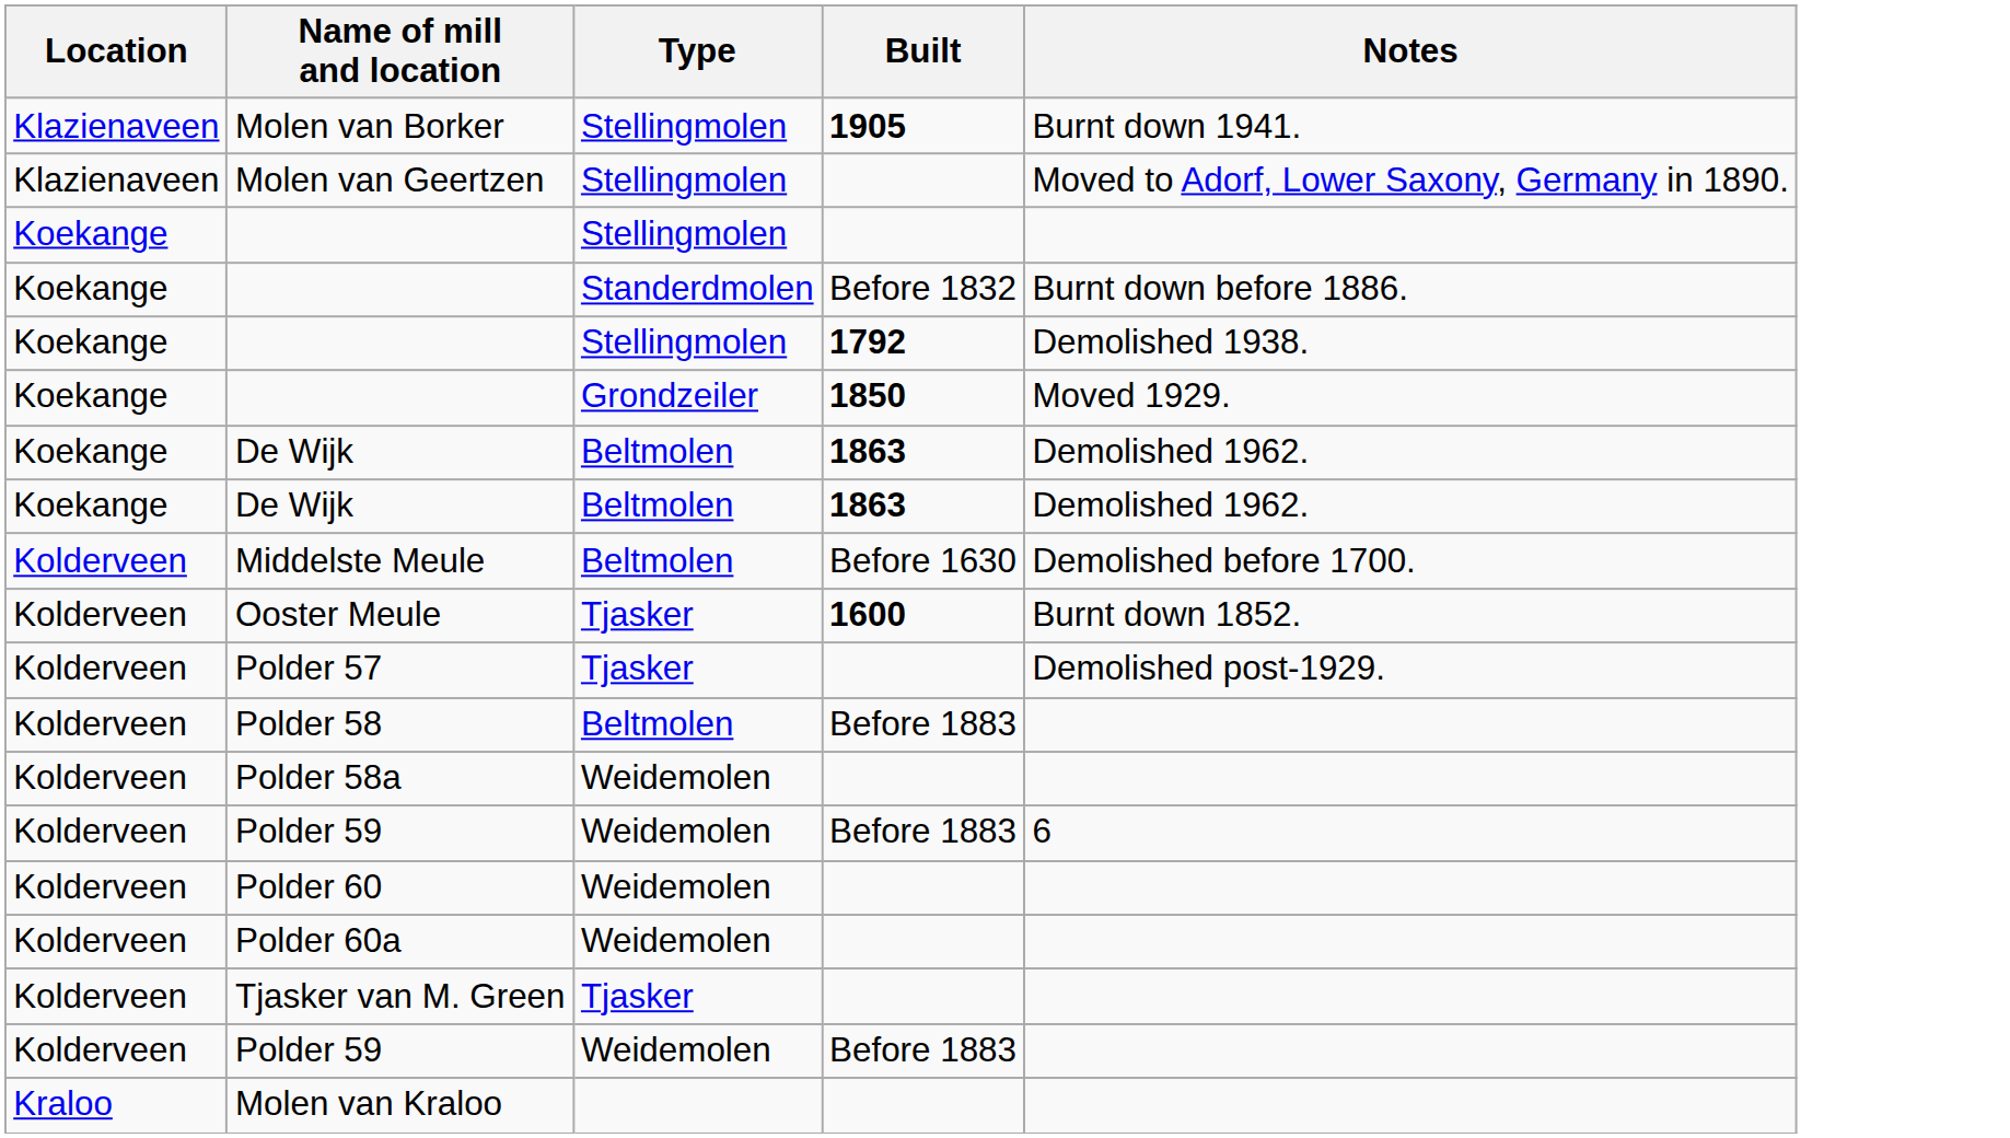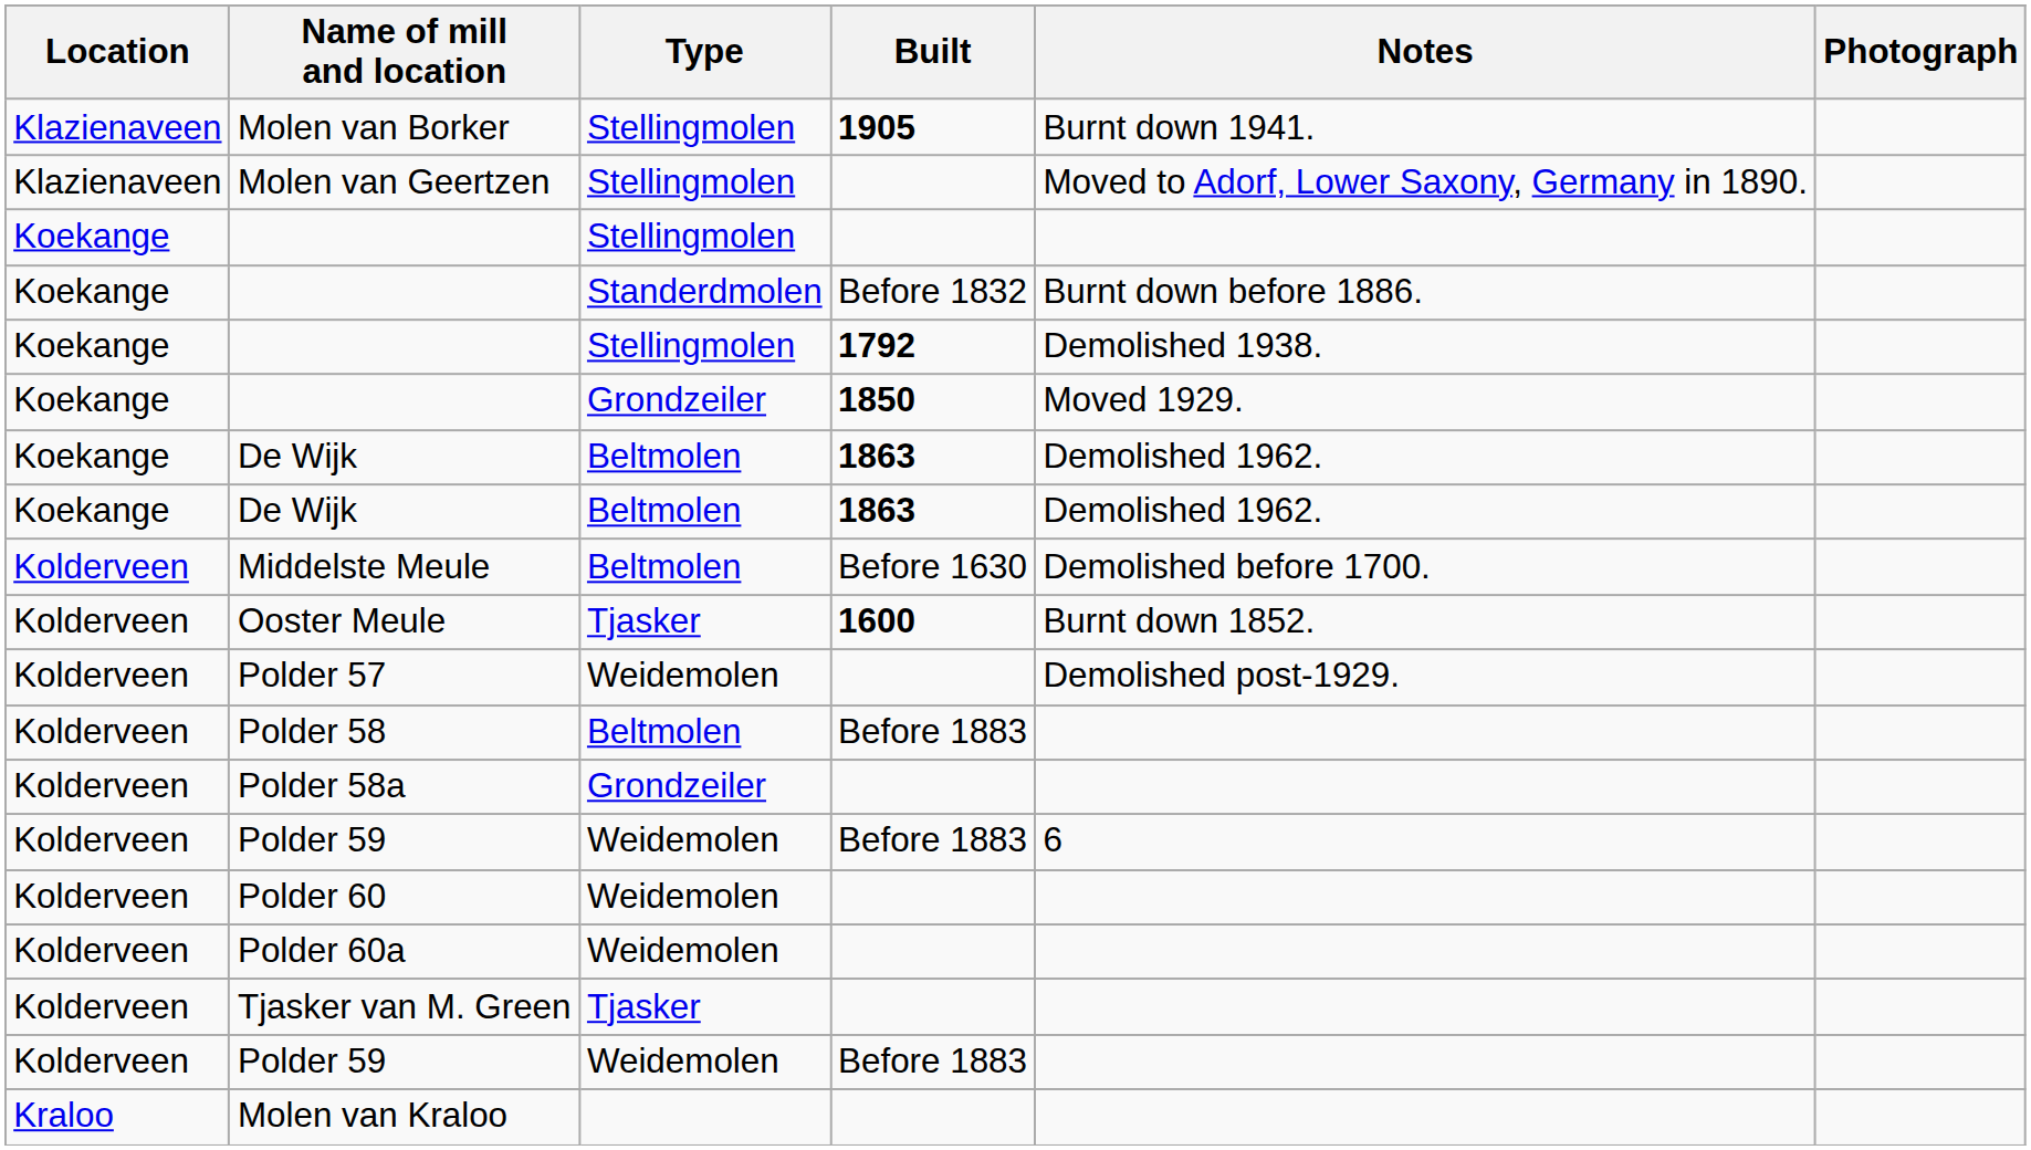+ column: Photograph
Polder 57 | Type: Tjasker -> Weidemolen
Polder 58a | Type: Weidemolen -> Grondzeiler
